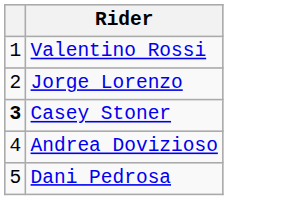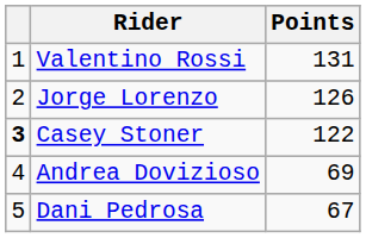+ column: Points | 131 | 126 | 122 | 69 | 67
